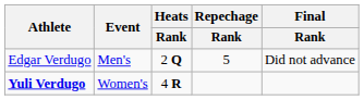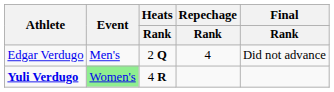Edgar Verdugo | Repechage / Rank: 5 -> 4
Yuli Verdugo | Event: no background -> lightgreen background
